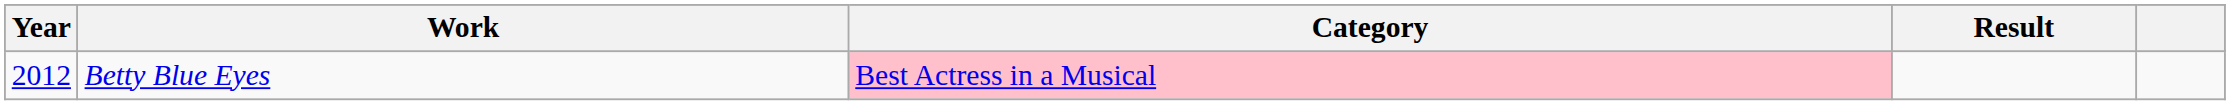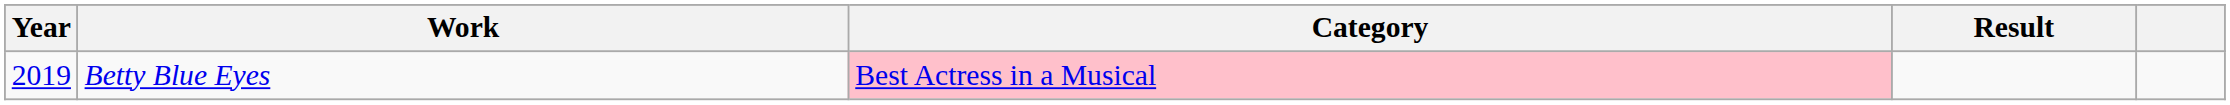Betty Blue Eyes | Year: 2012 -> 2019
